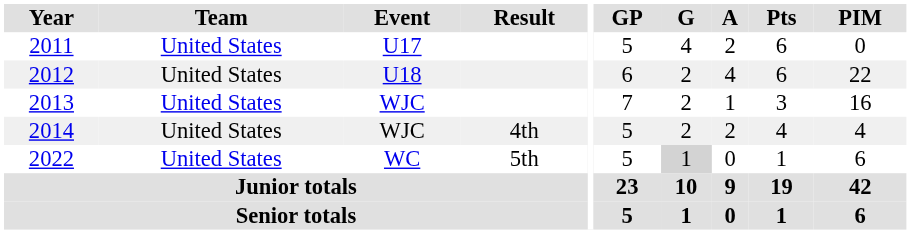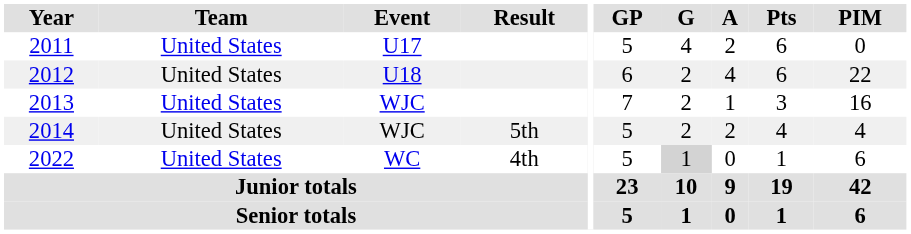2014 | Result: 4th -> 5th
2022 | Result: 5th -> 4th
